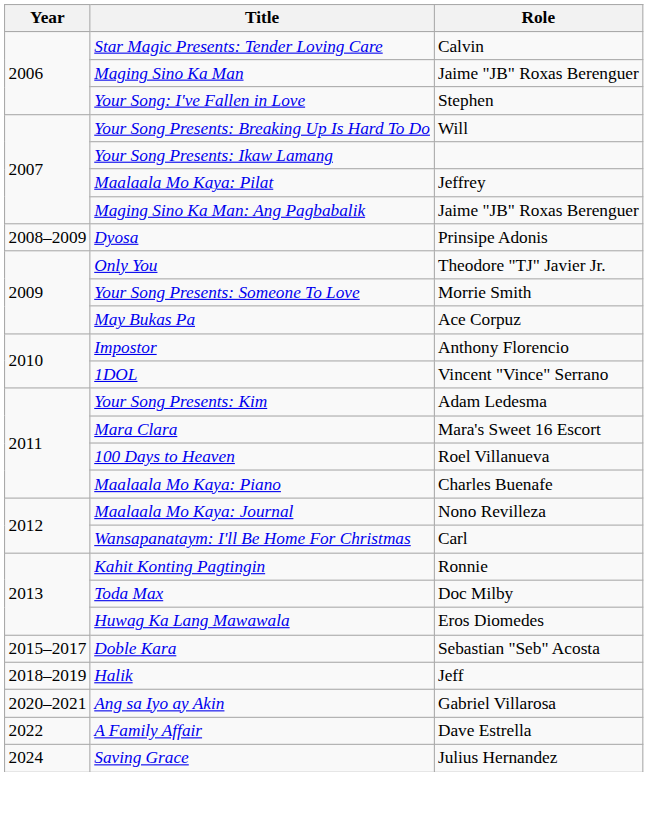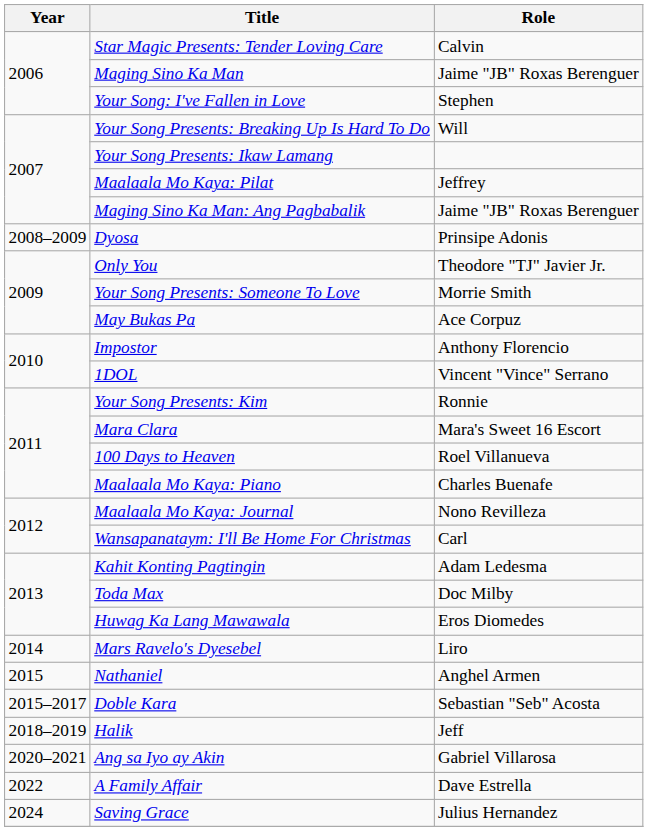Your Song Presents: Kim | Role: Adam Ledesma -> Ronnie
Kahit Konting Pagtingin | Role: Ronnie -> Adam Ledesma
+ row: 2014 | Mars Ravelo's Dyesebel | Liro
+ row: 2015 | Nathaniel | Anghel Armen
